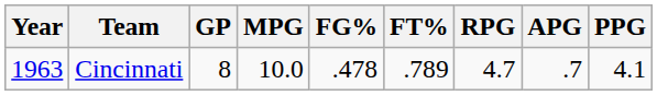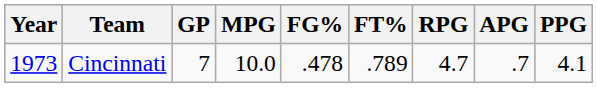Cincinnati | Year: 1963 -> 1973
Cincinnati | GP: 8 -> 7
